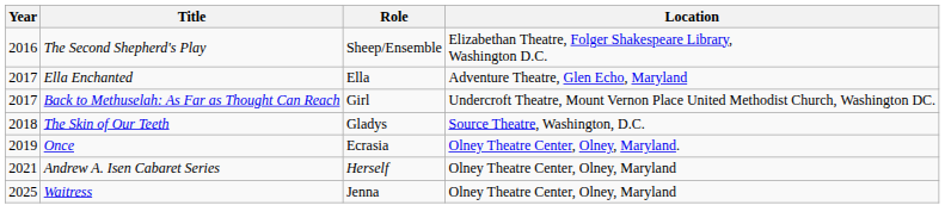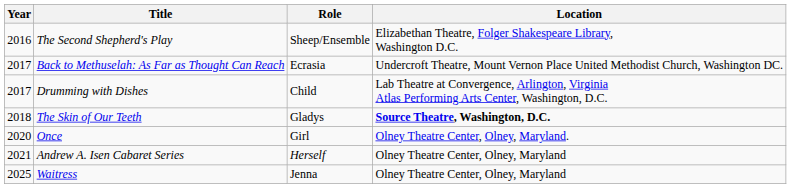- row: 2017 | Ella Enchanted | Ella | Adventure Theatre, Glen Echo, Maryland
Back to Methuselah: As Far as Thought Can Reach | Role: Girl -> Ecrasia
+ row: 2017 | Drumming with Dishes | Child | Lab Theatre at Convergence, Arlington, Virginia Atlas Performing Arts Center, Washington, D.C.
The Skin of Our Teeth | Location: normal -> bold
Once | Year: 2019 -> 2020
Once | Role: Ecrasia -> Girl
